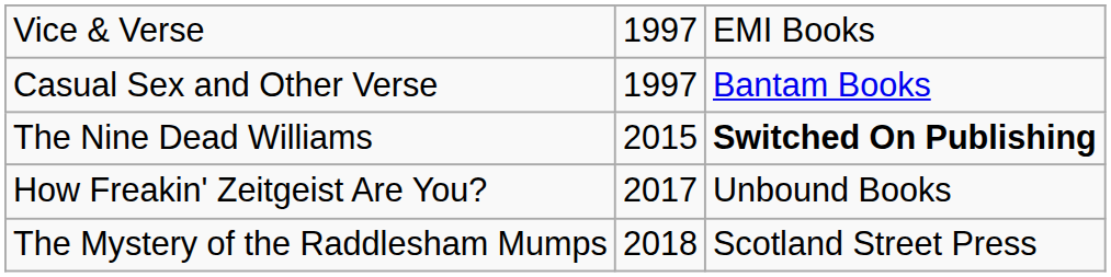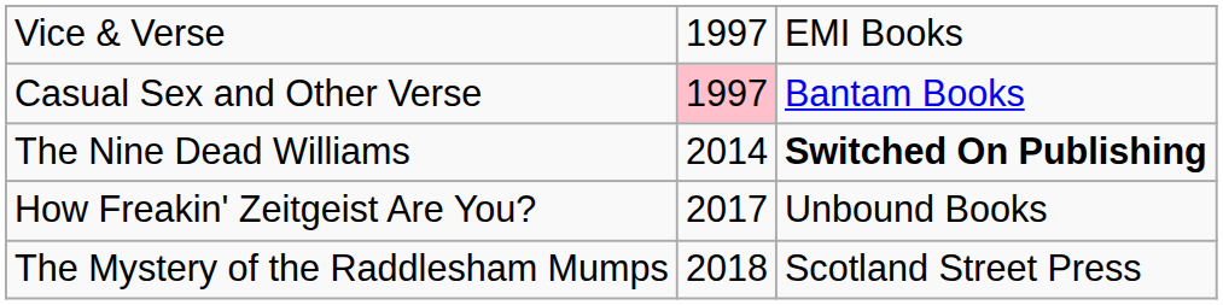Casual Sex and Other Verse | column 2: no background -> pink background
The Nine Dead Williams | column 2: 2015 -> 2014
